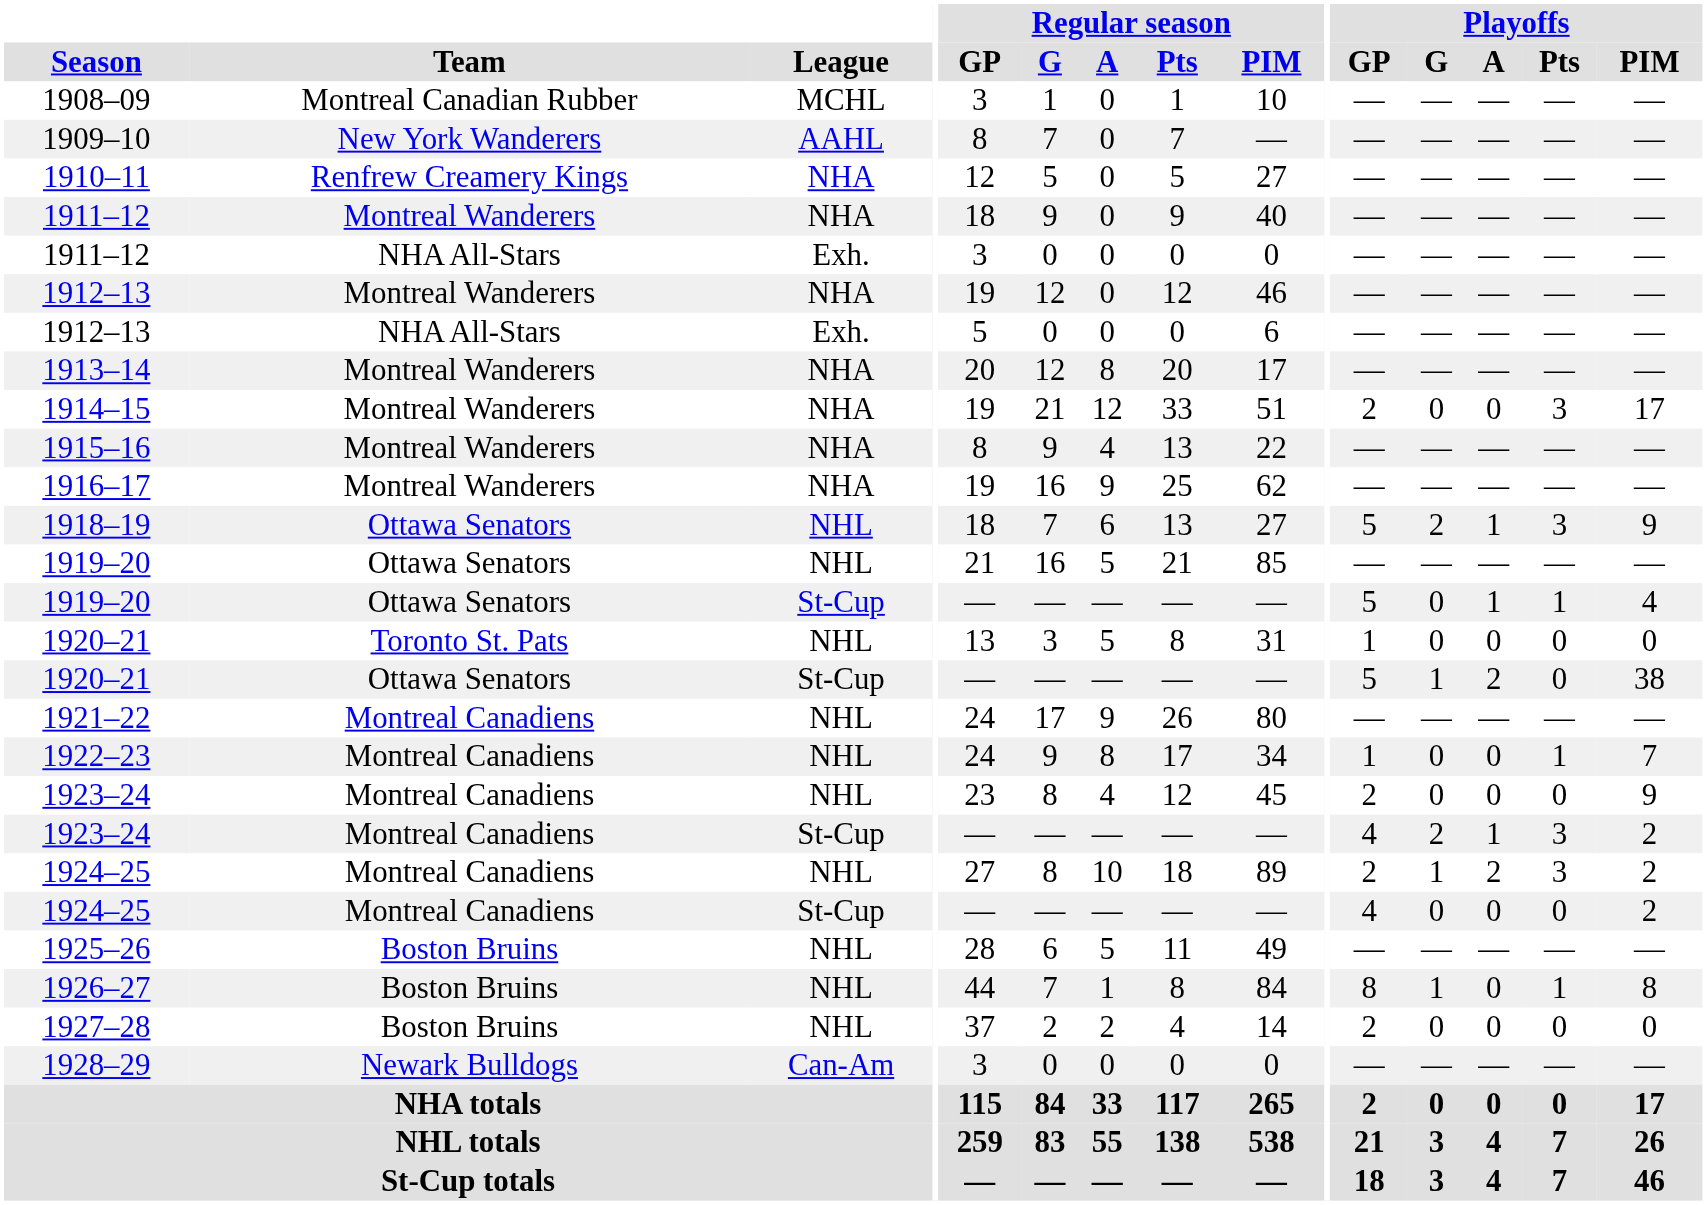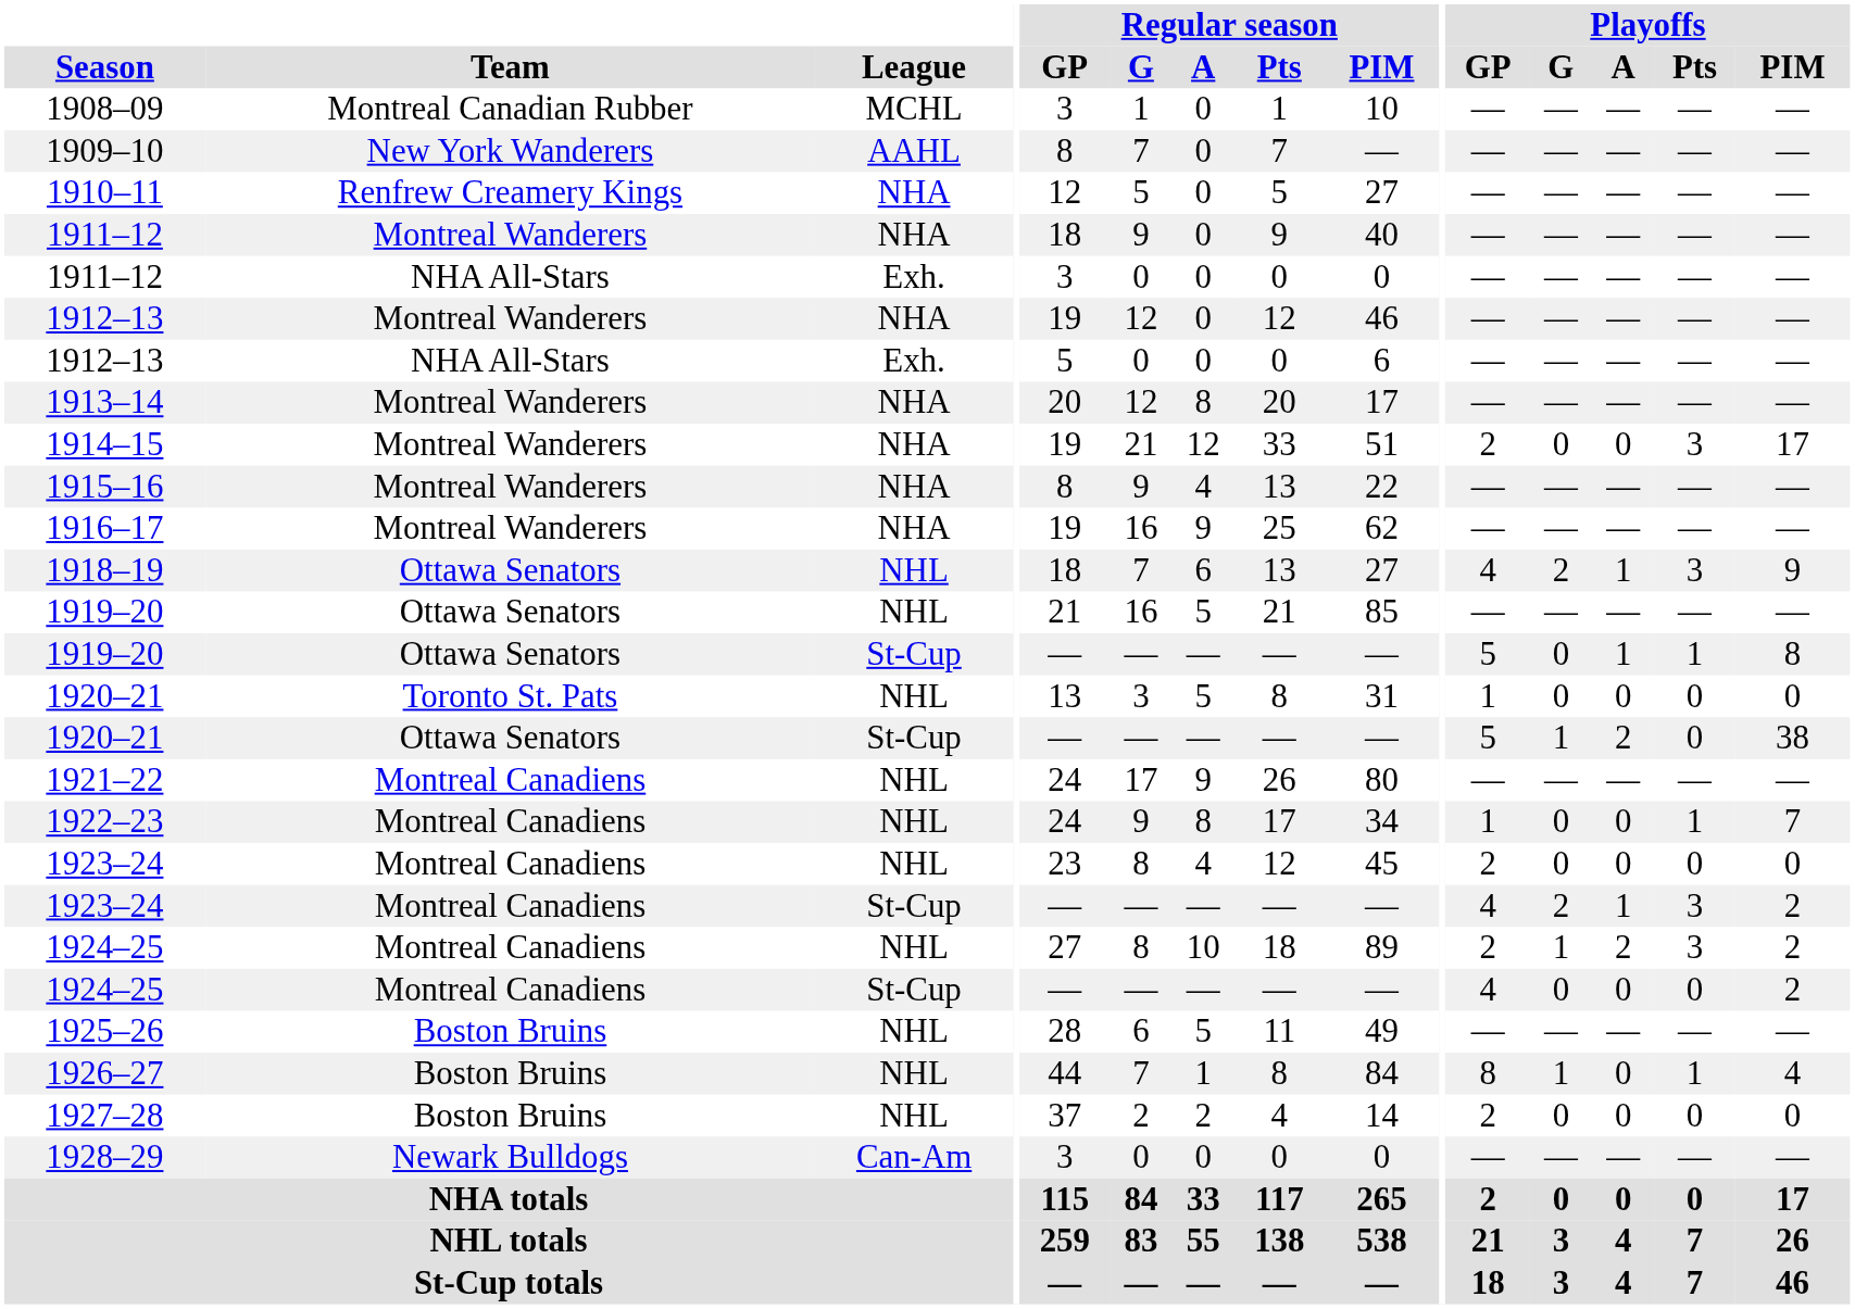1918–19 | Playoffs / GP: 5 -> 4
1919–20 / St-Cup | Playoffs / PIM: 4 -> 8
1923–24 / NHL | Playoffs / PIM: 9 -> 0
1926–27 | Playoffs / PIM: 8 -> 4
